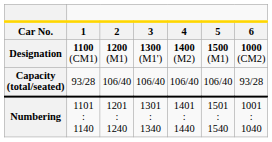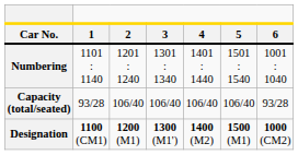rows swapped: Designation <-> Numbering
